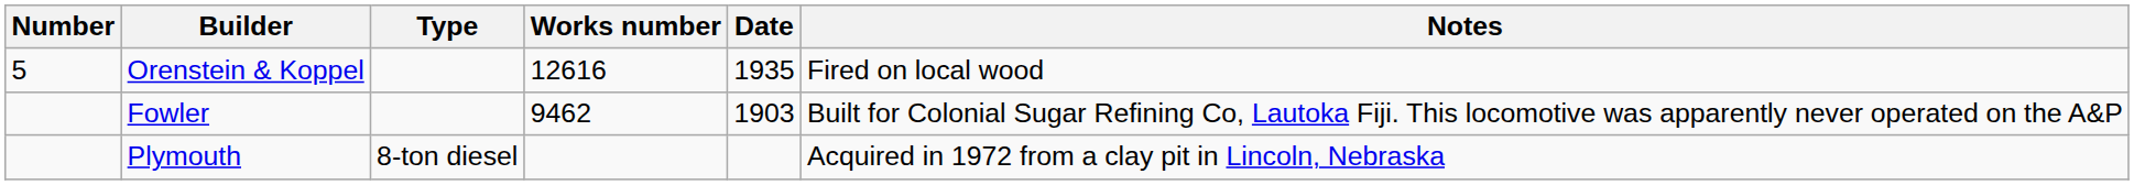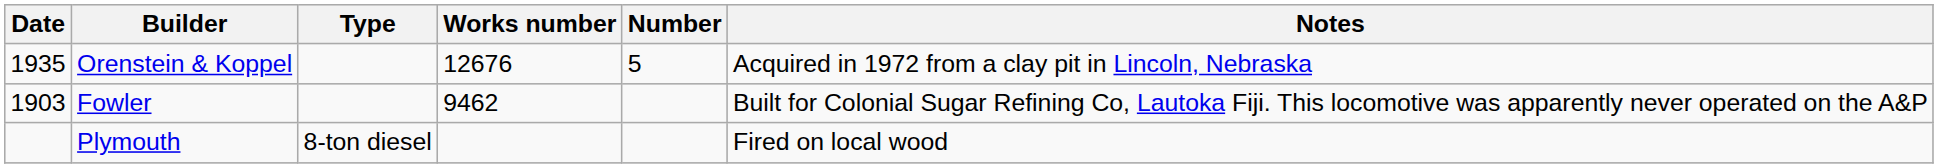columns swapped: Number <-> Date
Orenstein & Koppel | Works number: 12616 -> 12676
Orenstein & Koppel | Notes: Fired on local wood -> Acquired in 1972 from a clay pit in Lincoln, Nebraska
Plymouth | Notes: Acquired in 1972 from a clay pit in Lincoln, Nebraska -> Fired on local wood
